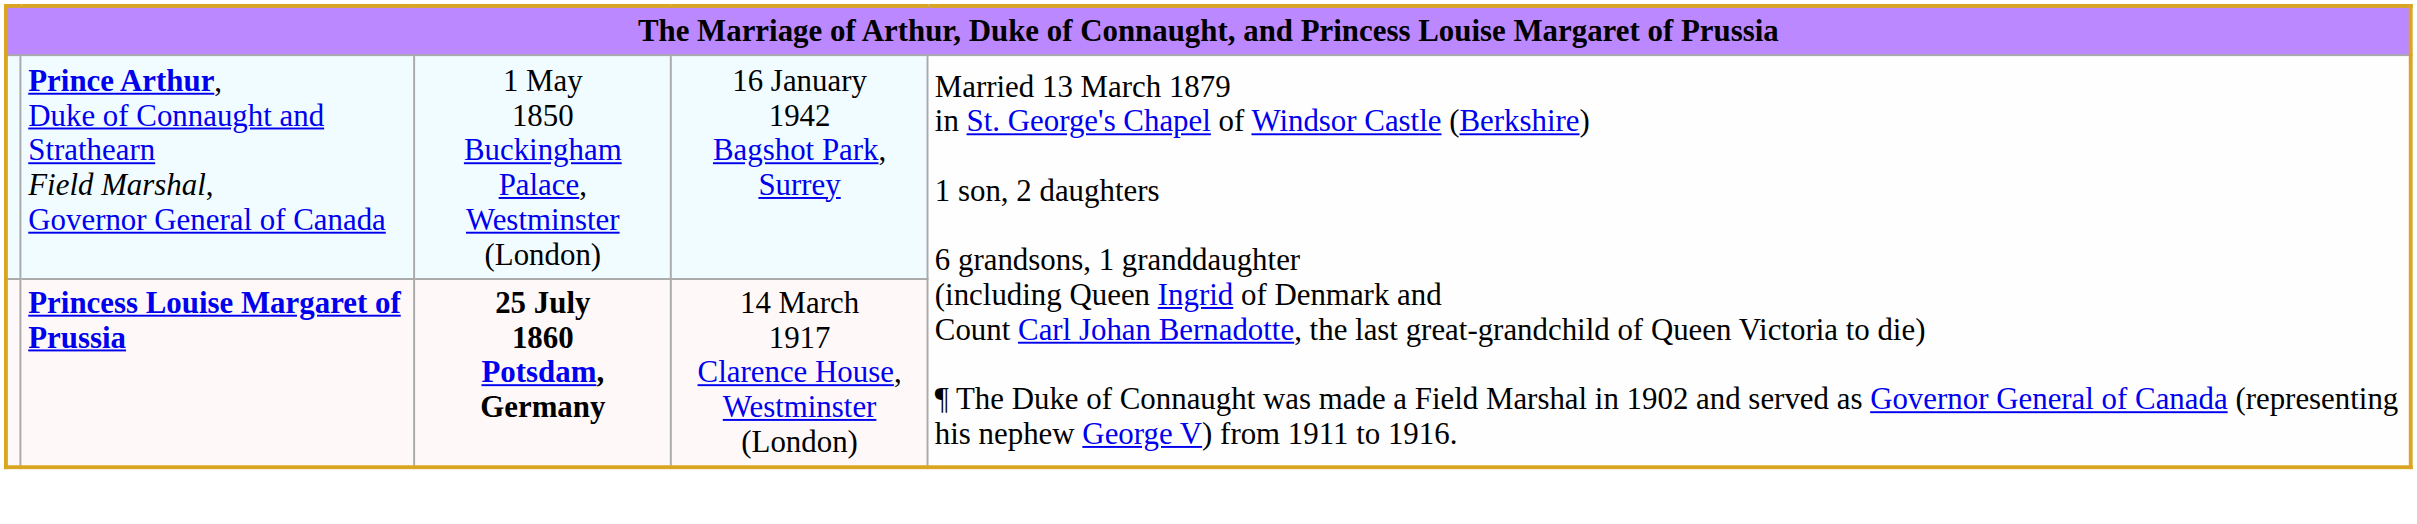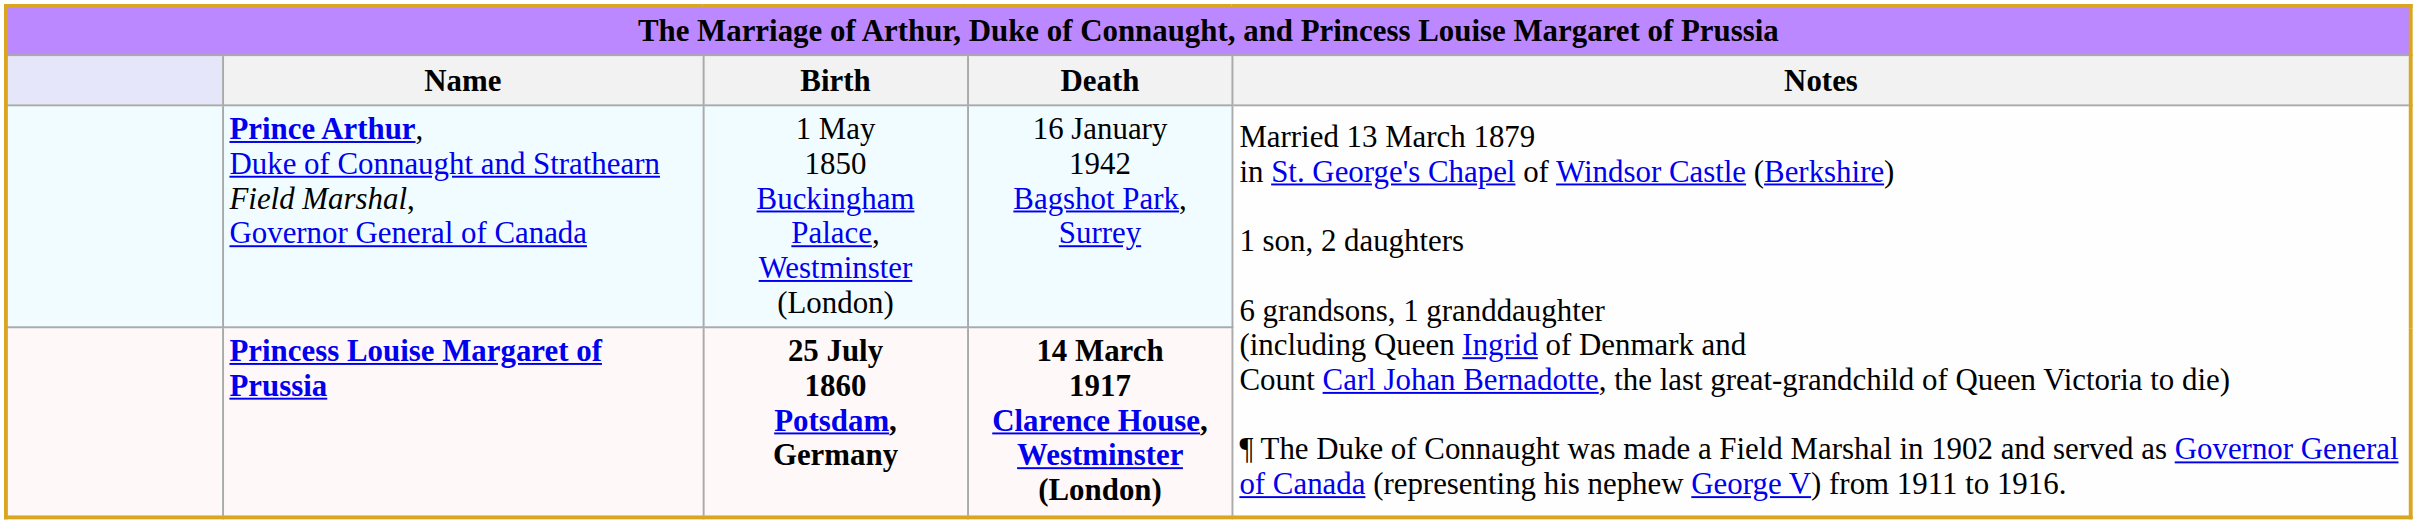+ row: Name | Birth | Death | Notes
Princess Louise Margaret of Prussia | column 4: normal -> bold
